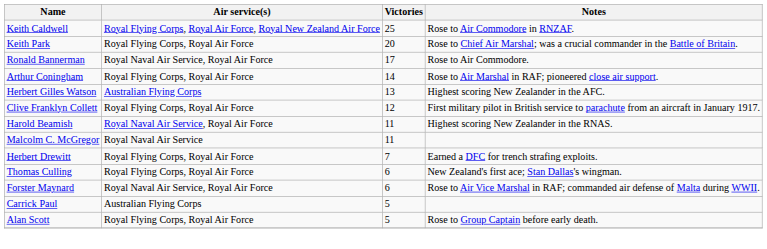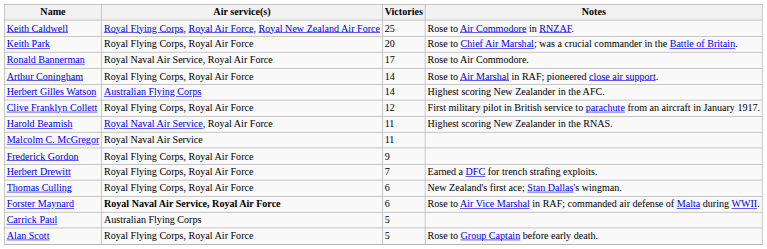Herbert Gilles Watson | Victories: 13 -> 14
+ row: Frederick Gordon | Royal Flying Corps, Royal Air Force | 9
Forster Maynard | Air service(s): normal -> bold
